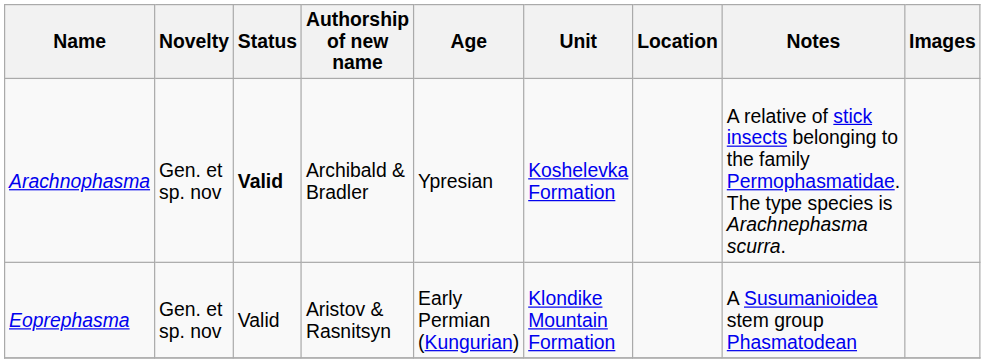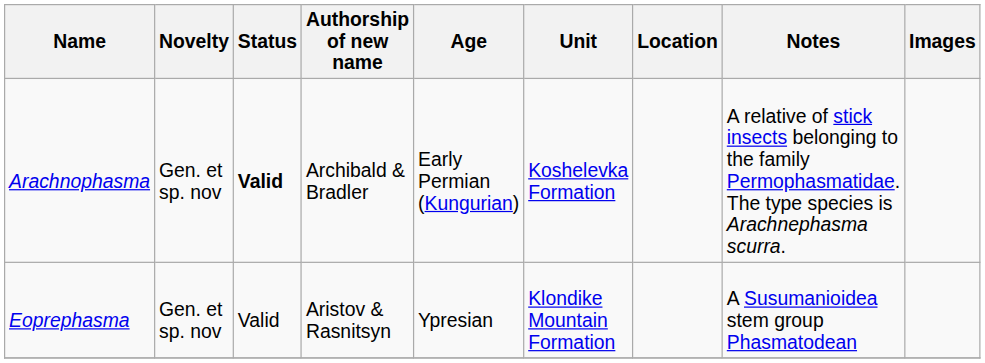Arachnophasma | Age: Ypresian -> Early Permian (Kungurian)
Eoprephasma | Age: Early Permian (Kungurian) -> Ypresian
